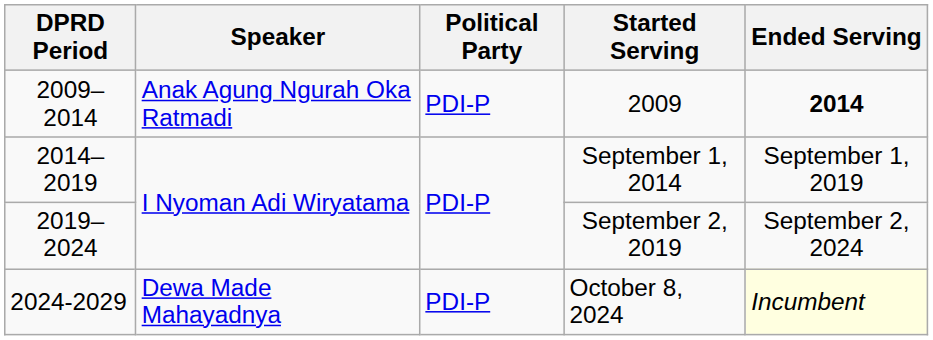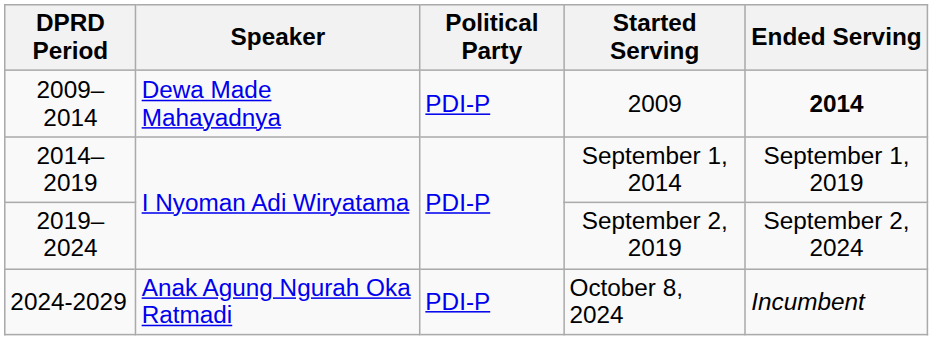2009 | Speaker: Anak Agung Ngurah Oka Ratmadi -> Dewa Made Mahayadnya
October 8, 2024 | Speaker: Dewa Made Mahayadnya -> Anak Agung Ngurah Oka Ratmadi
October 8, 2024 | Ended Serving: lightyellow background -> no background
